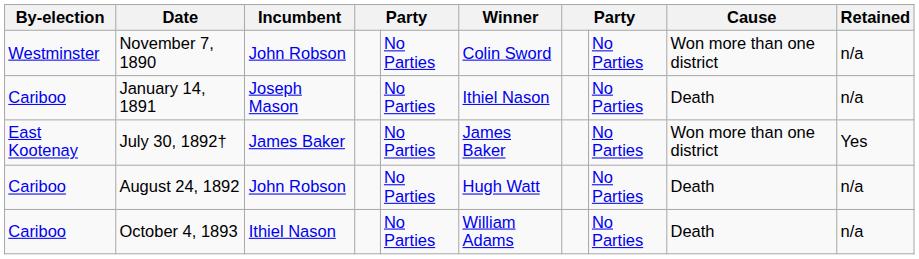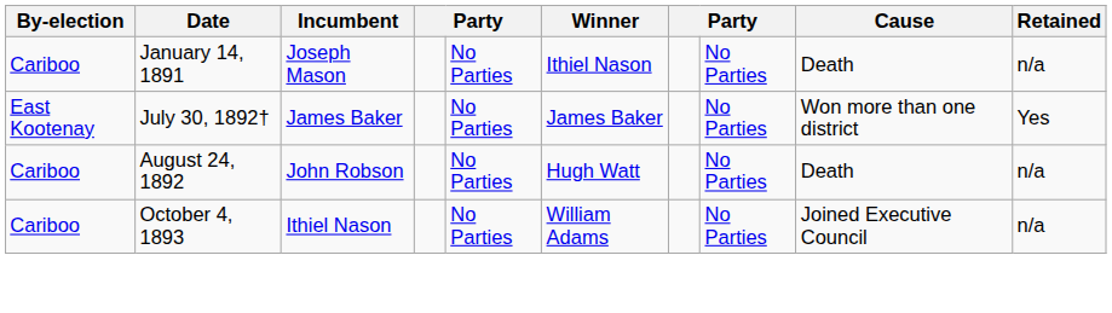- row: Westminster | November 7, 1890 | John Robson | No Parties | Colin Sword | No Parties | Won more than one district | n/a
October 4, 1893 | Cause: Death -> Joined Executive Council
